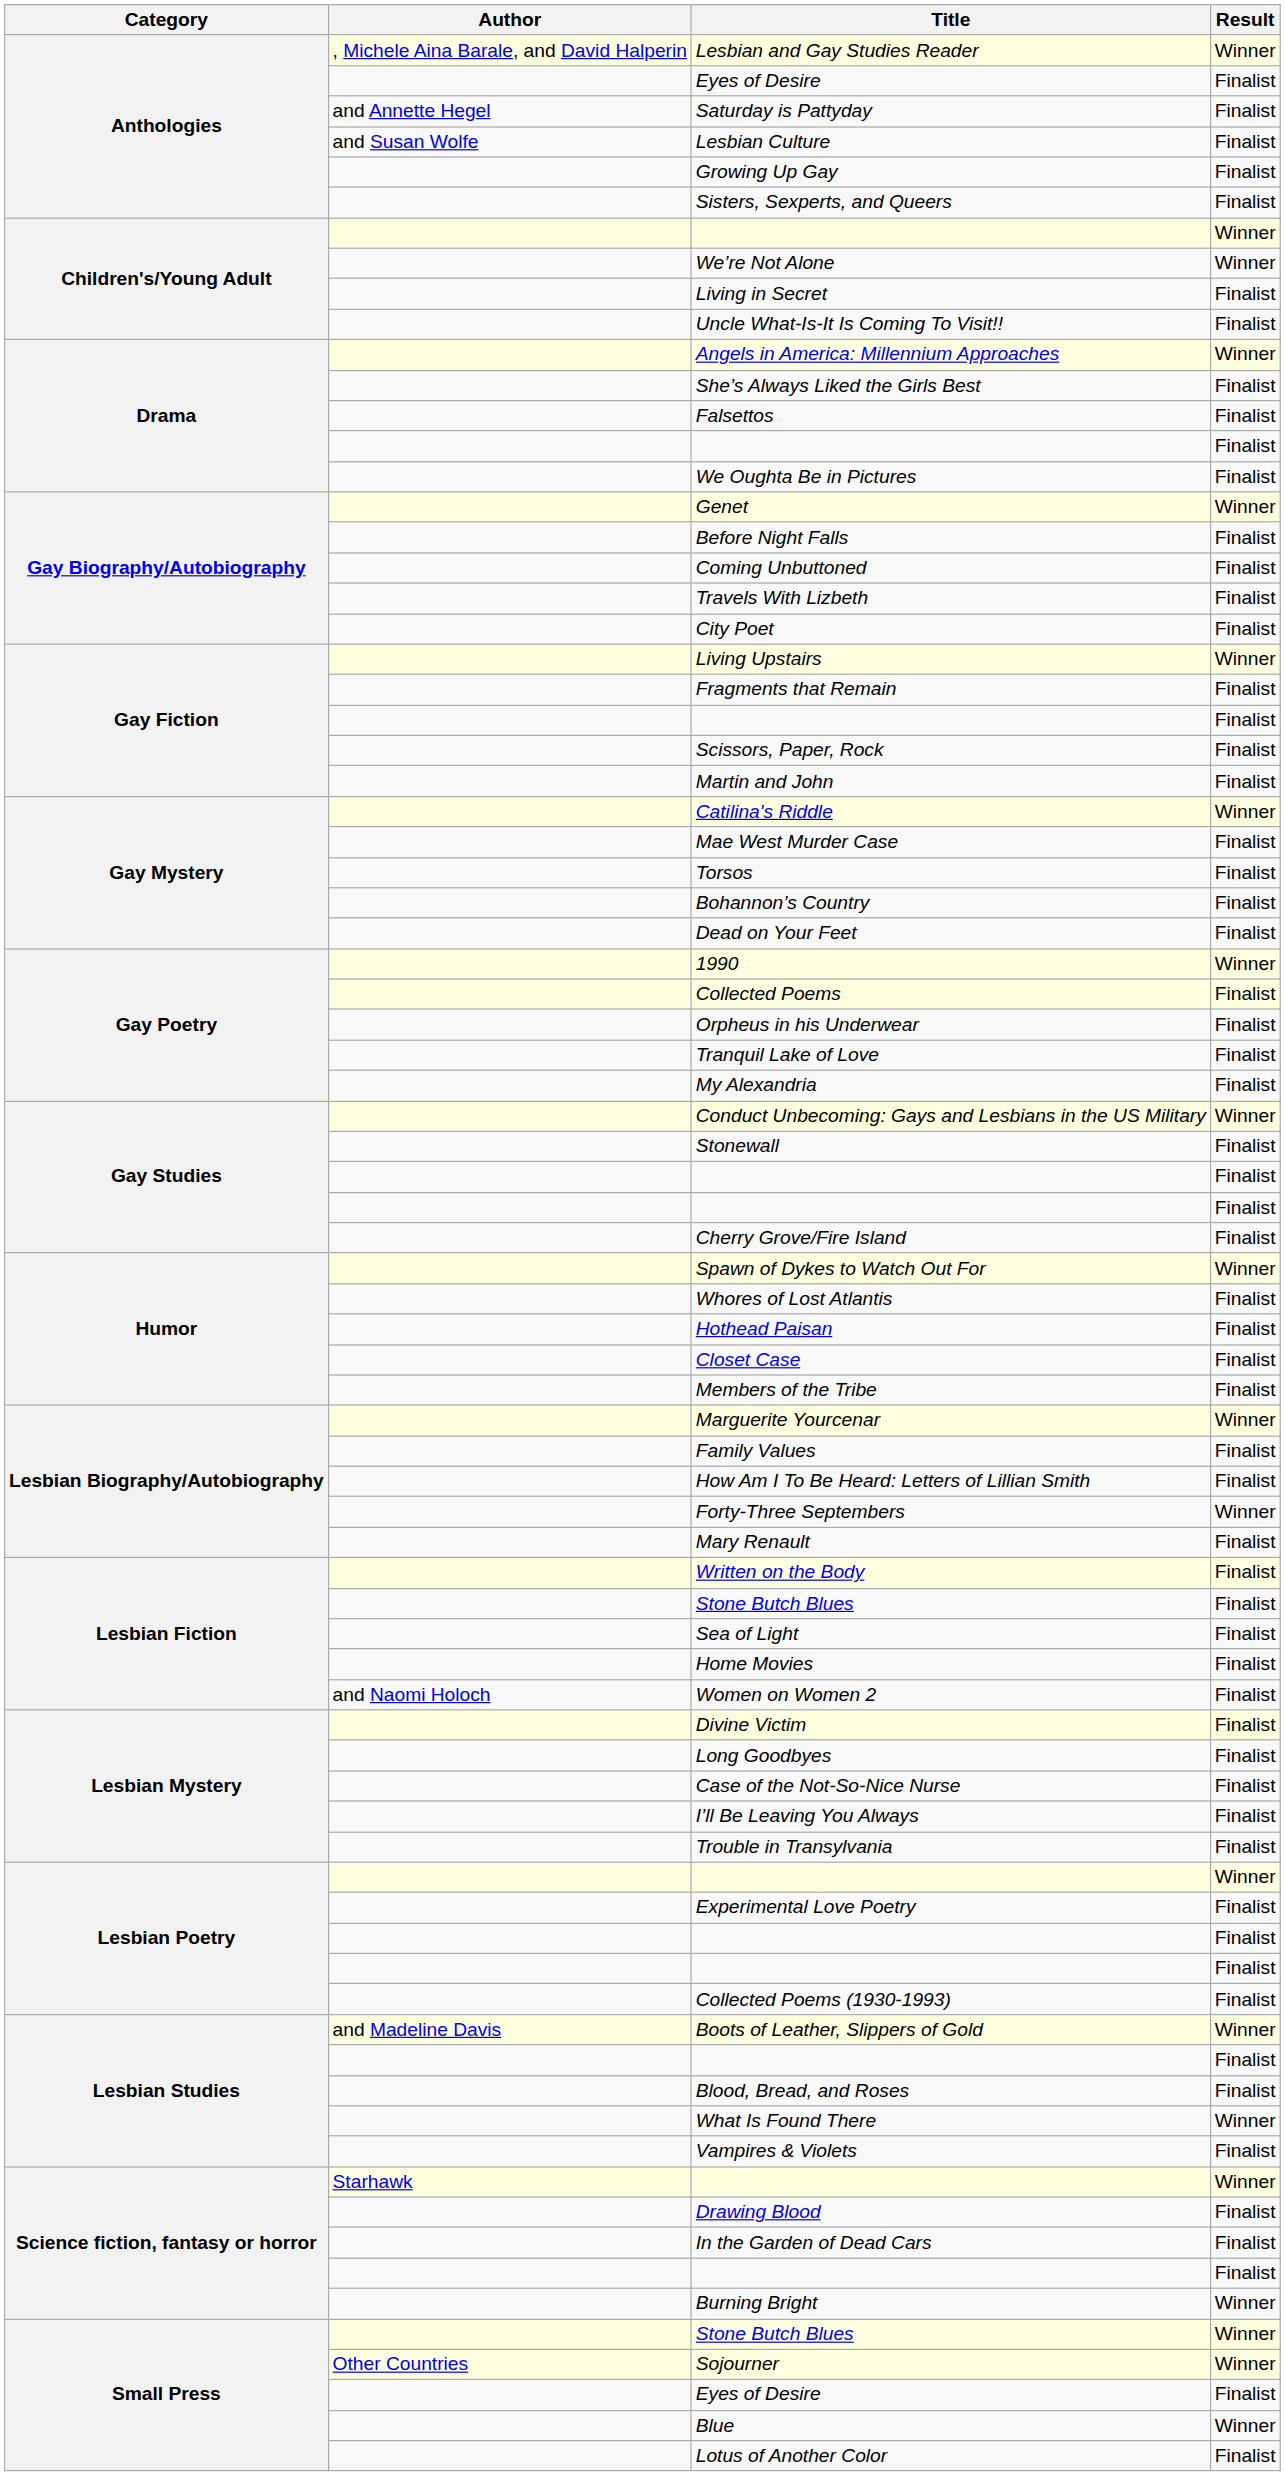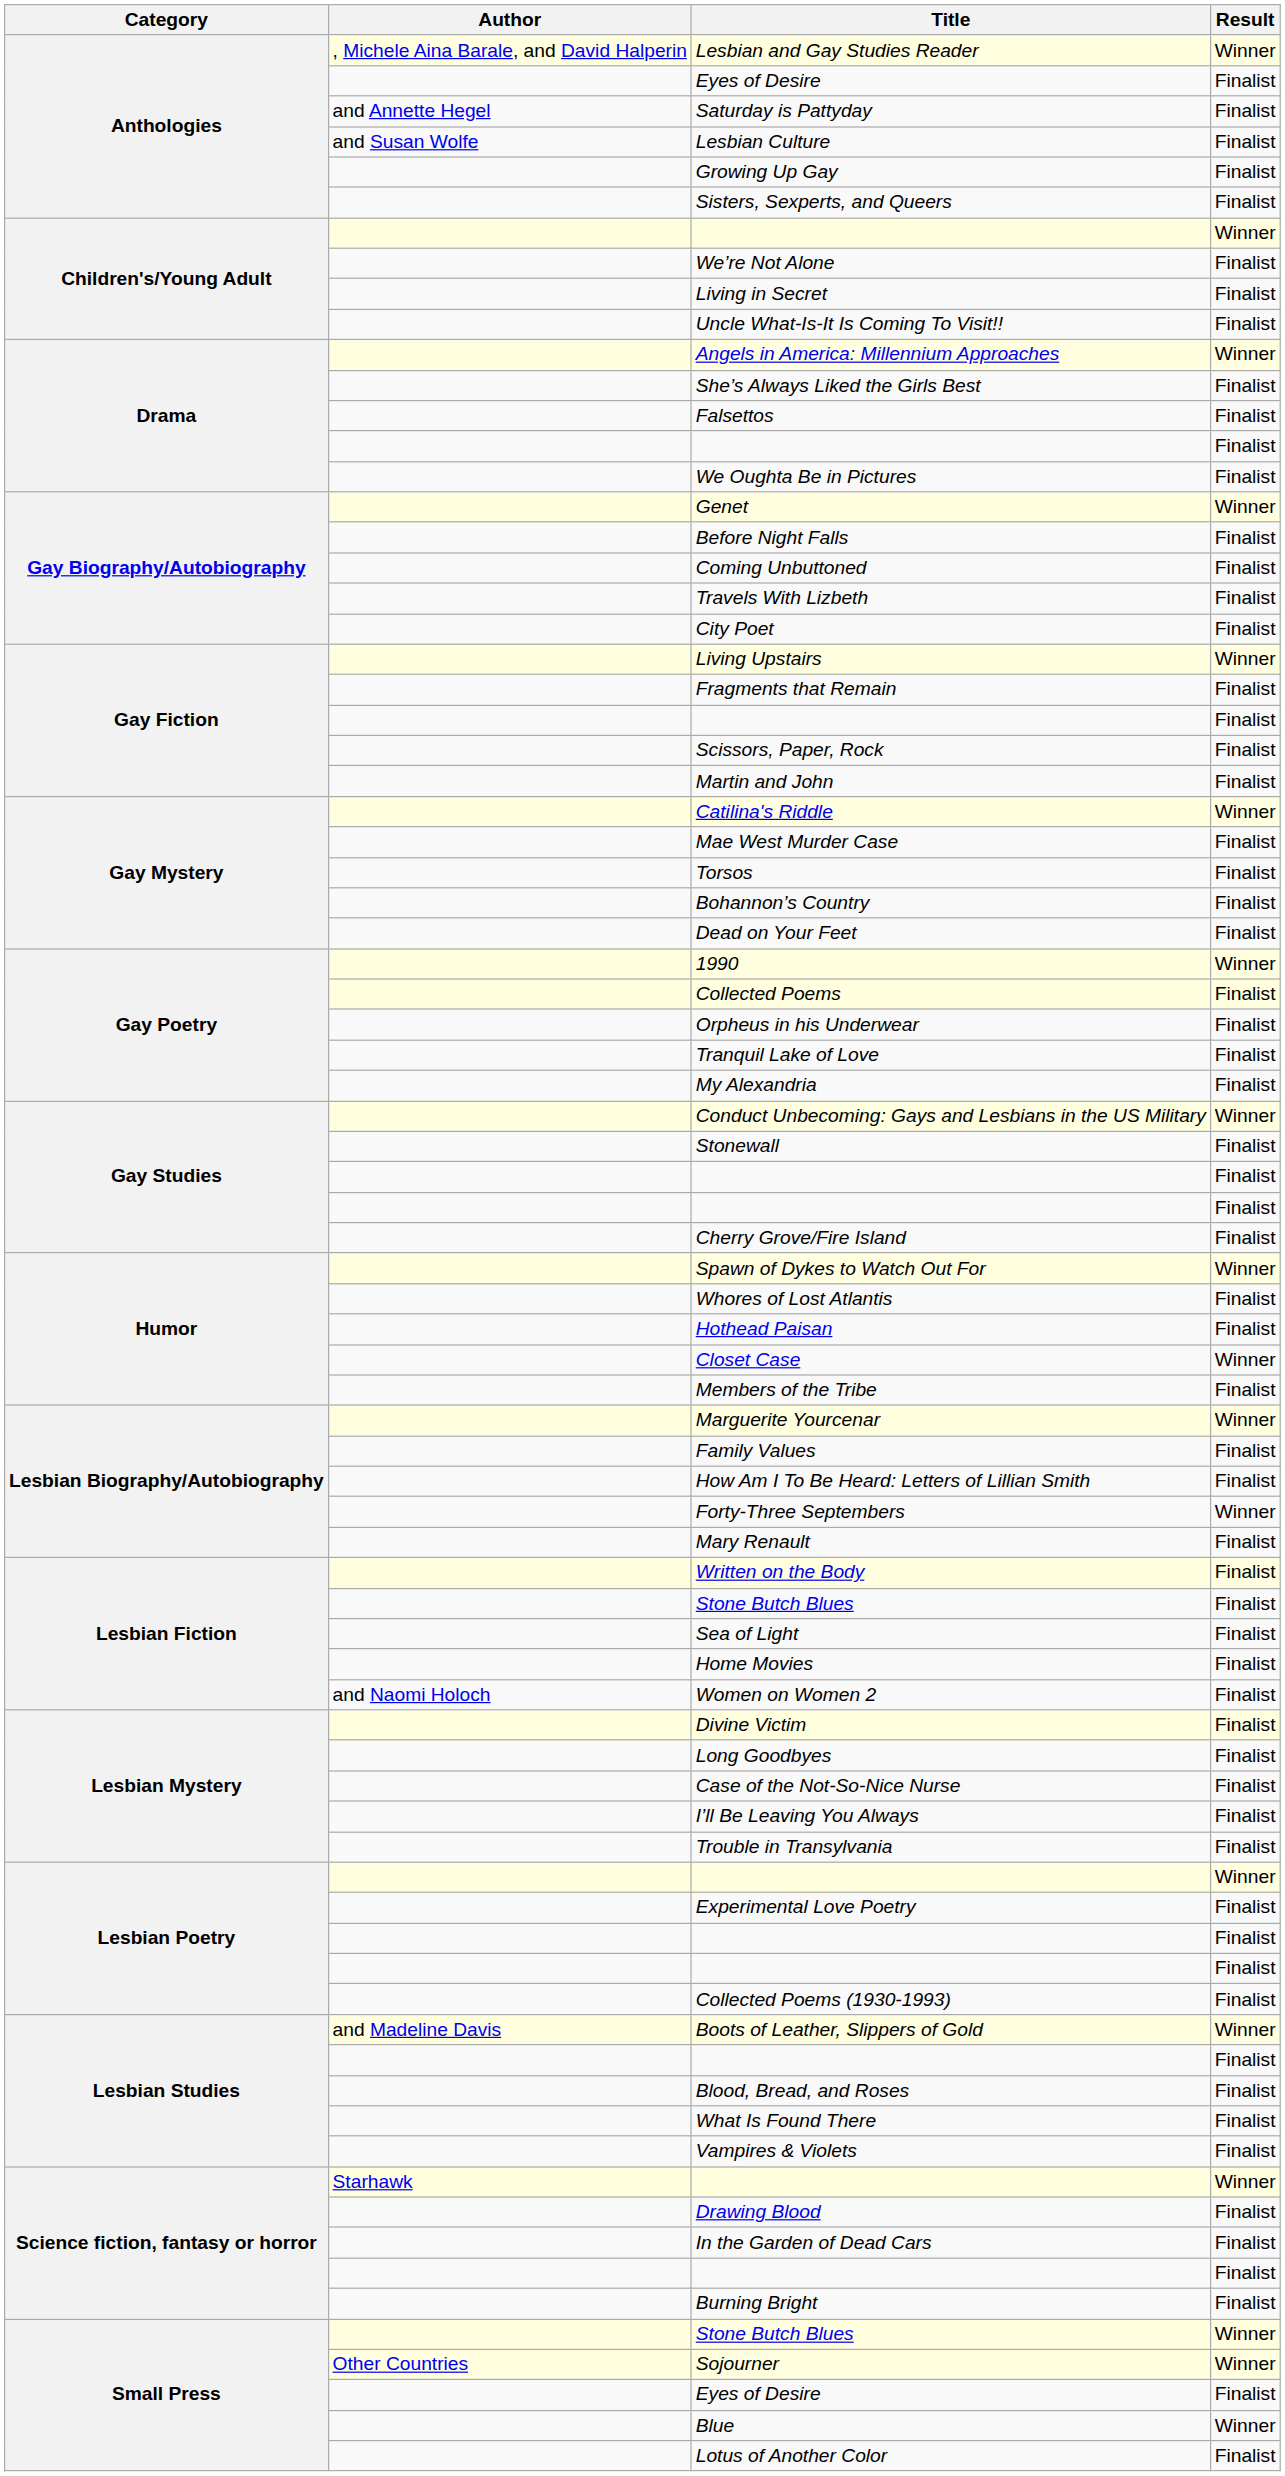We’re Not Alone | Result: Winner -> Finalist
Closet Case | Result: Finalist -> Winner
What Is Found There | Result: Winner -> Finalist
Burning Bright | Result: Winner -> Finalist
